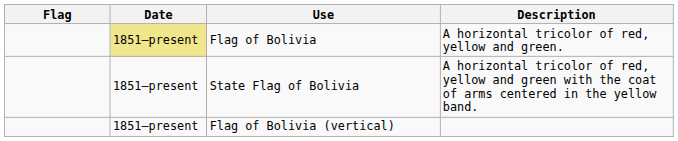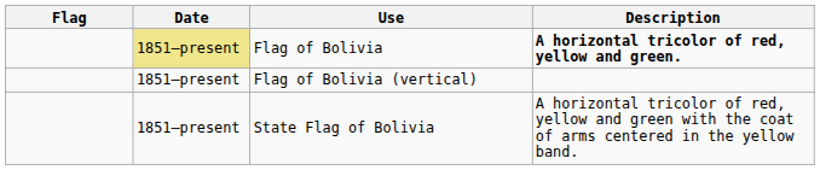Flag of Bolivia | Description: normal -> bold
rows swapped: State Flag of Bolivia <-> Flag of Bolivia (vertical)
